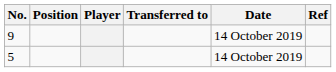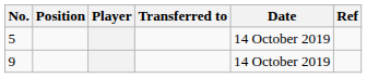rows swapped: 9 <-> 5
